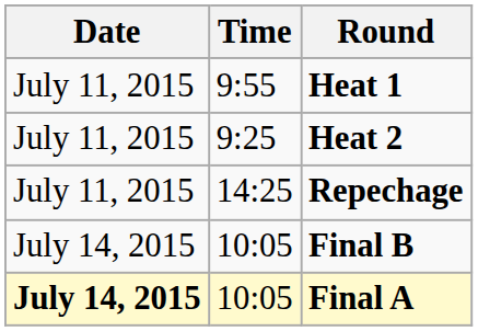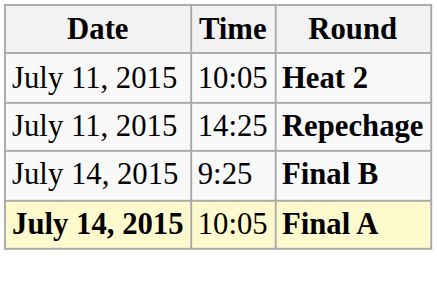- row: July 11, 2015 | 9:55 | Heat 1
Heat 2 | Time: 9:25 -> 10:05
Final B | Time: 10:05 -> 9:25
